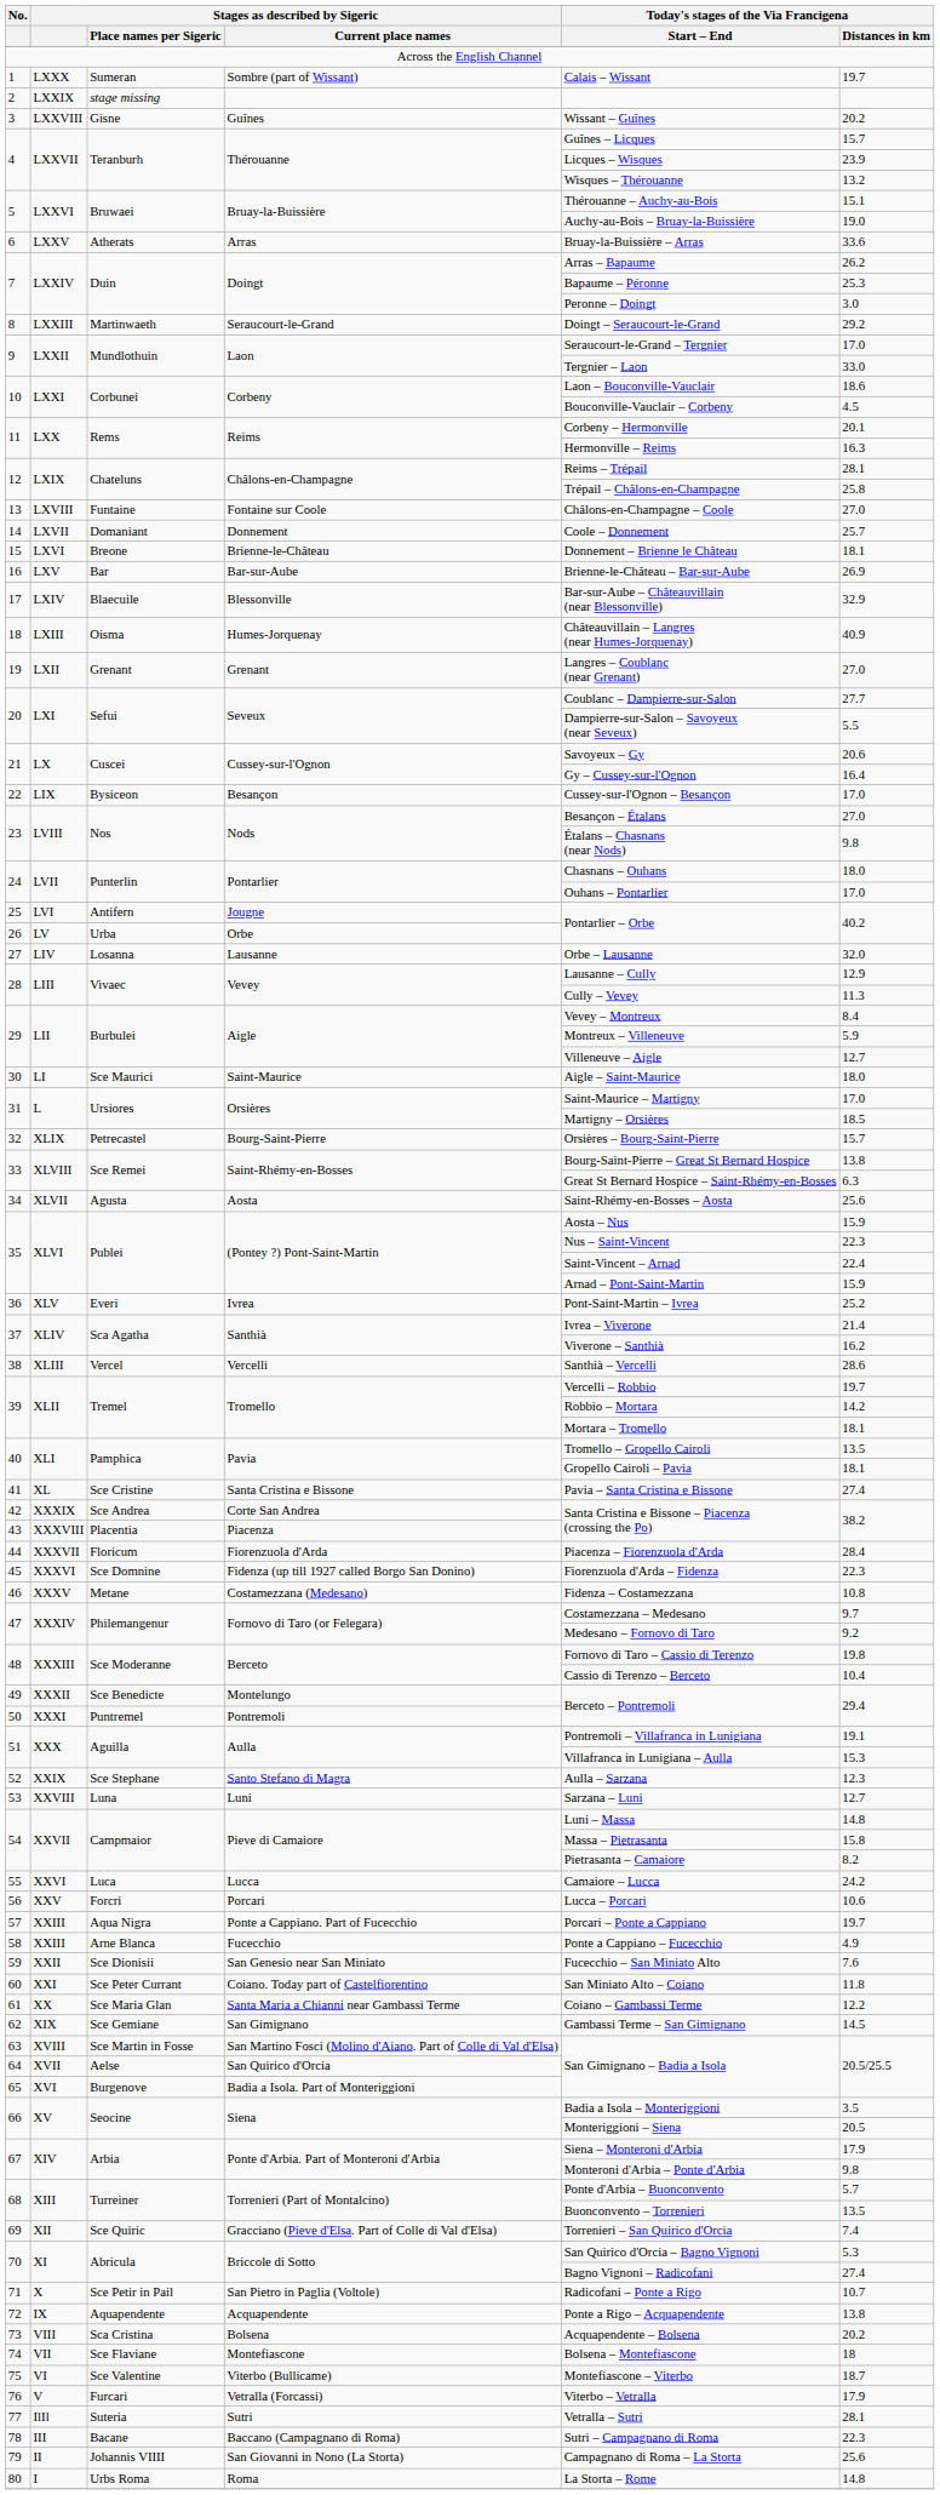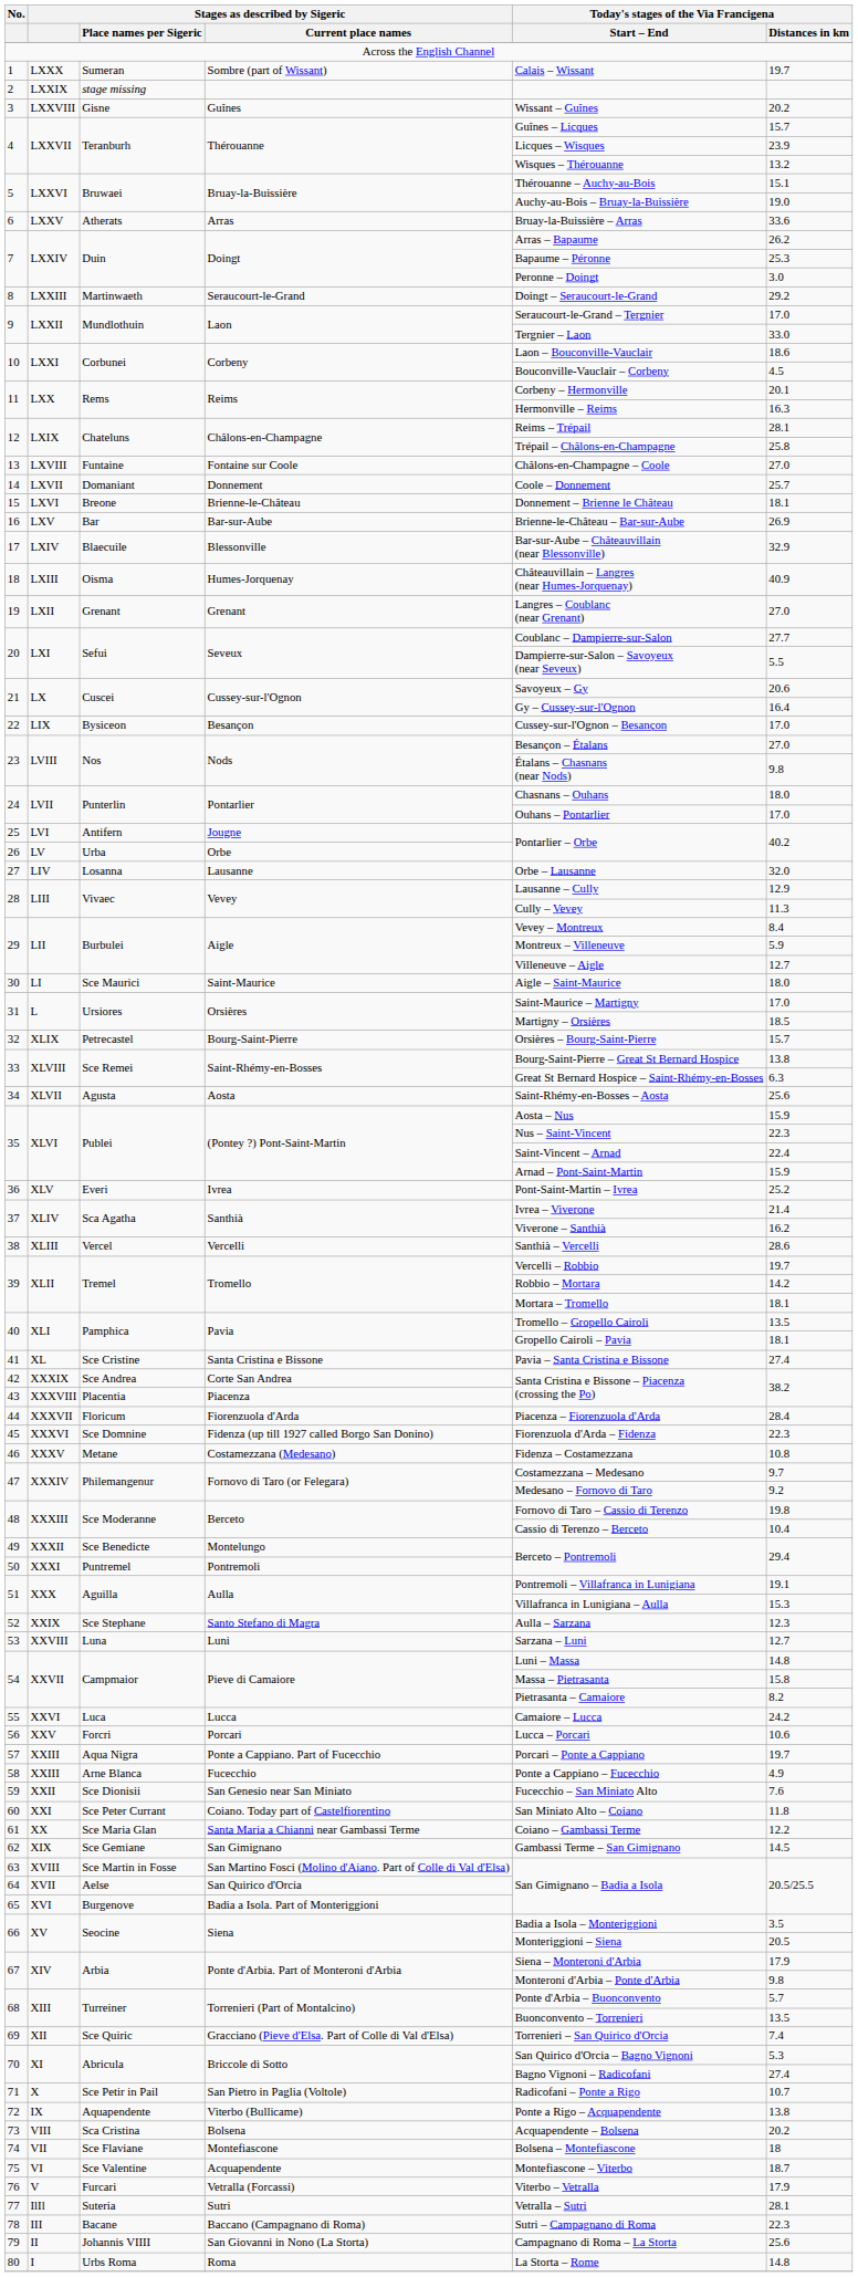72 | Stages as described by Sigeric / Current place names: Acquapendente -> Viterbo (Bullicame)
75 | Stages as described by Sigeric / Current place names: Viterbo (Bullicame) -> Acquapendente
